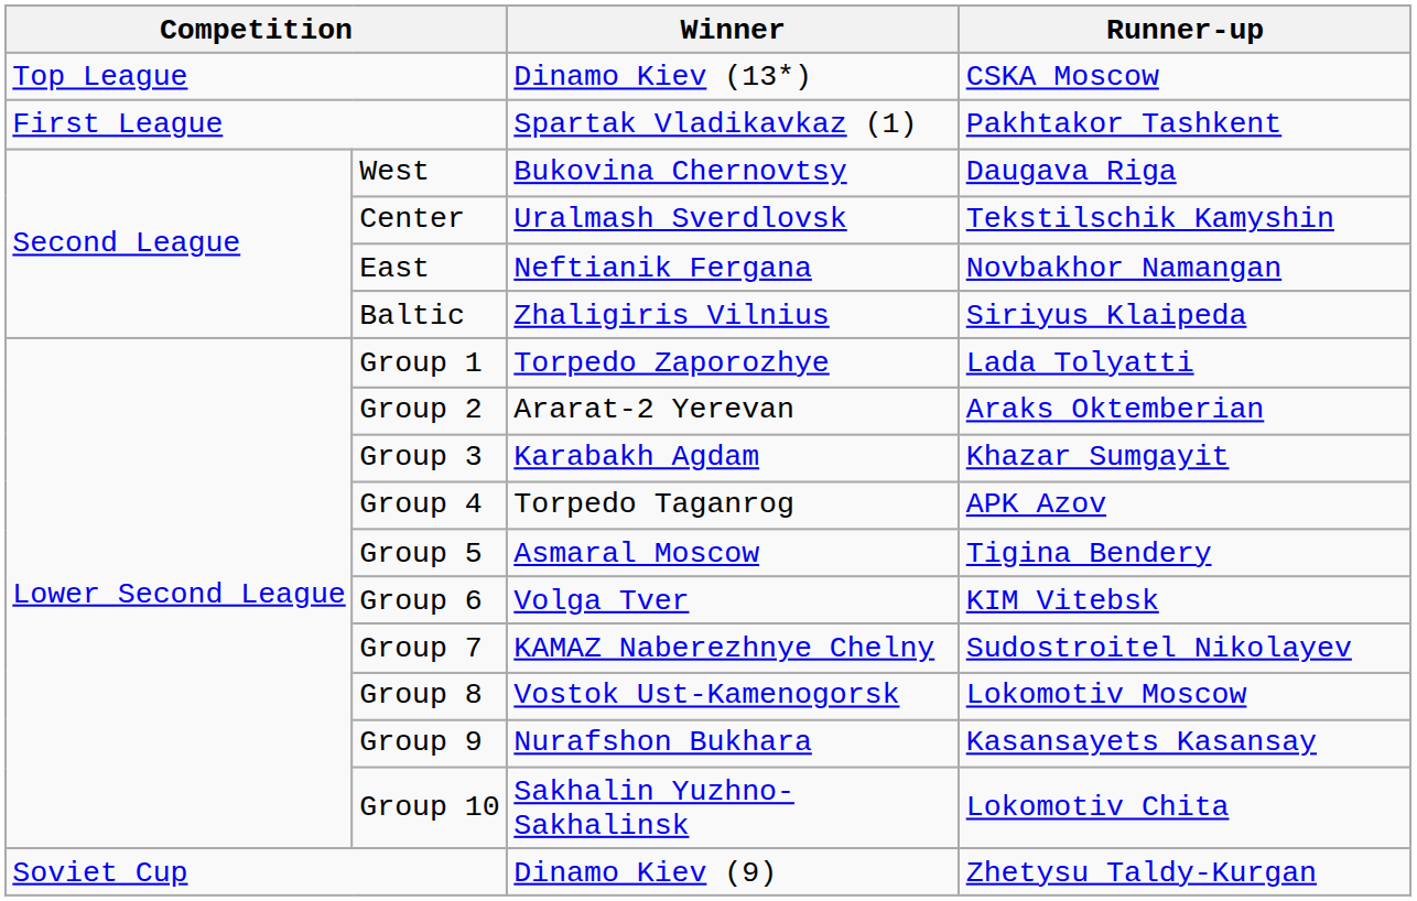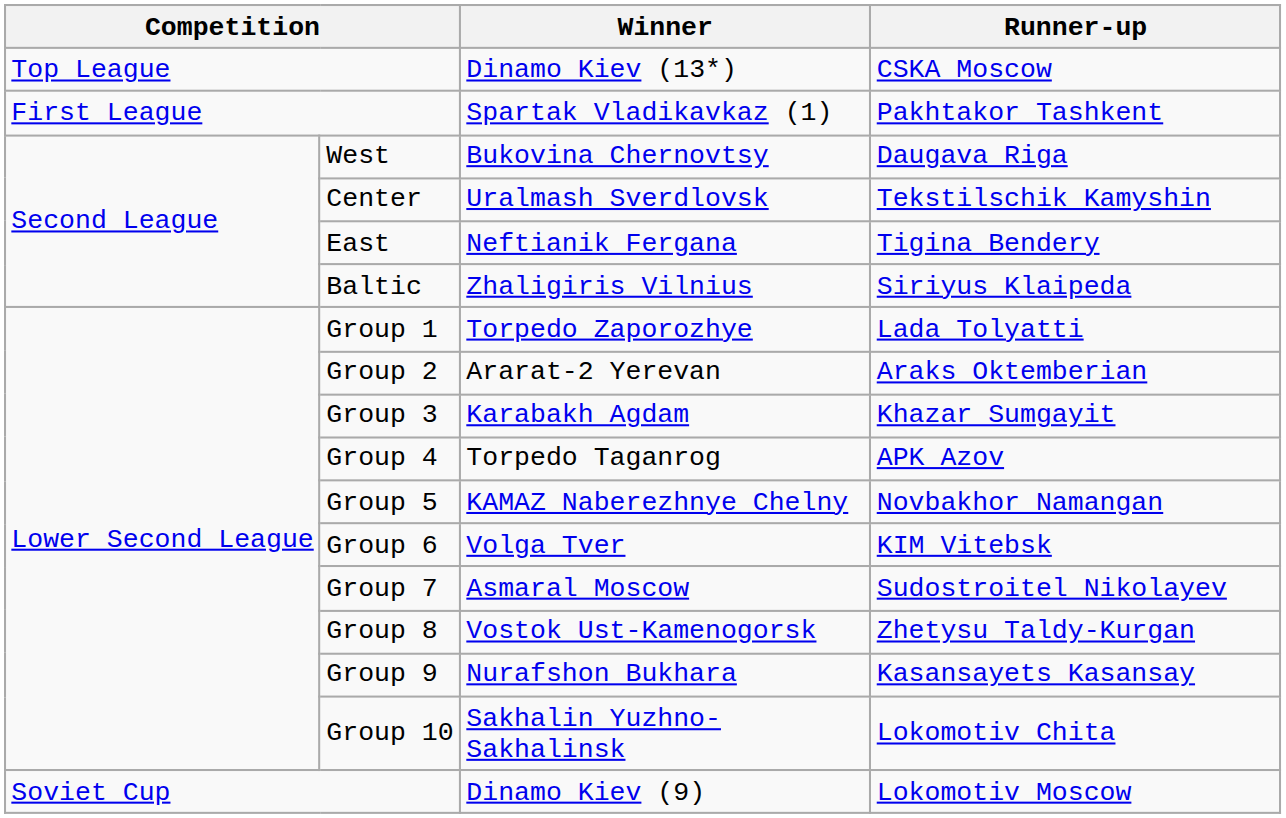East | Runner-up: Novbakhor Namangan -> Tigina Bendery
Group 5 | Winner: Asmaral Moscow -> KAMAZ Naberezhnye Chelny
Group 5 | Runner-up: Tigina Bendery -> Novbakhor Namangan
Group 7 | Winner: KAMAZ Naberezhnye Chelny -> Asmaral Moscow
Group 8 | Runner-up: Lokomotiv Moscow -> Zhetysu Taldy-Kurgan
Soviet Cup | Runner-up: Zhetysu Taldy-Kurgan -> Lokomotiv Moscow
